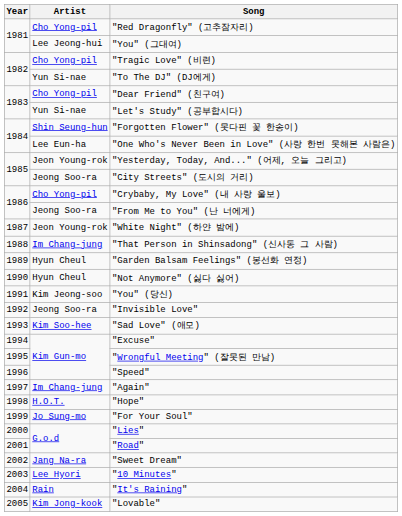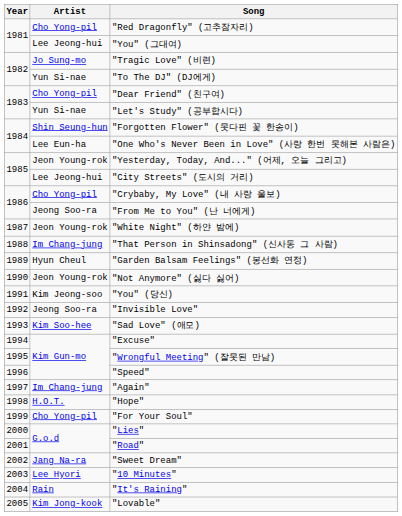"Tragic Love" (비련) | Artist: Cho Yong-pil -> Jo Sung-mo
"City Streets" (도시의 거리) | Artist: Jeong Soo-ra -> Lee Jeong-hui
"Not Anymore" (싫다 싫어) | Artist: Hyun Cheul -> Jeon Young-rok
"For Your Soul" | Artist: Jo Sung-mo -> Cho Yong-pil
